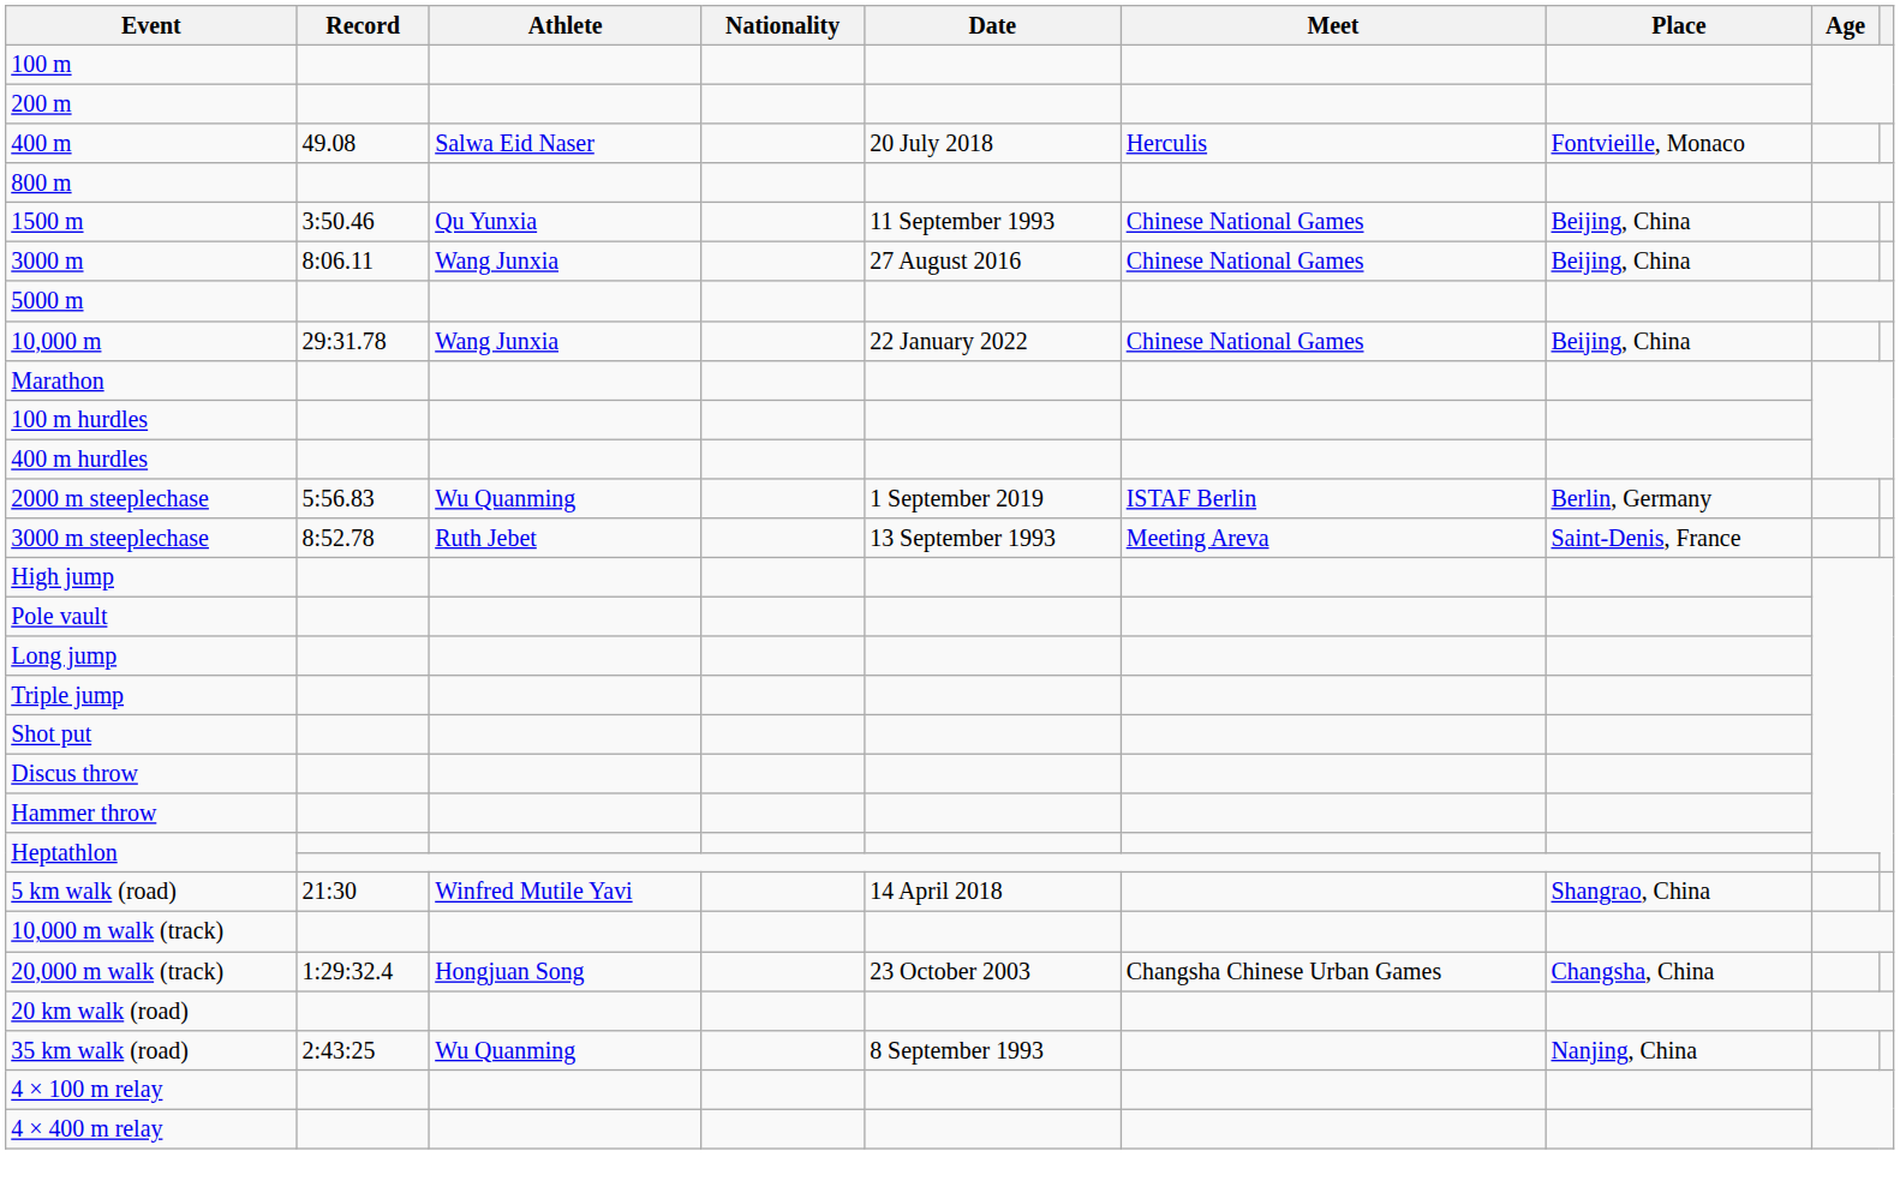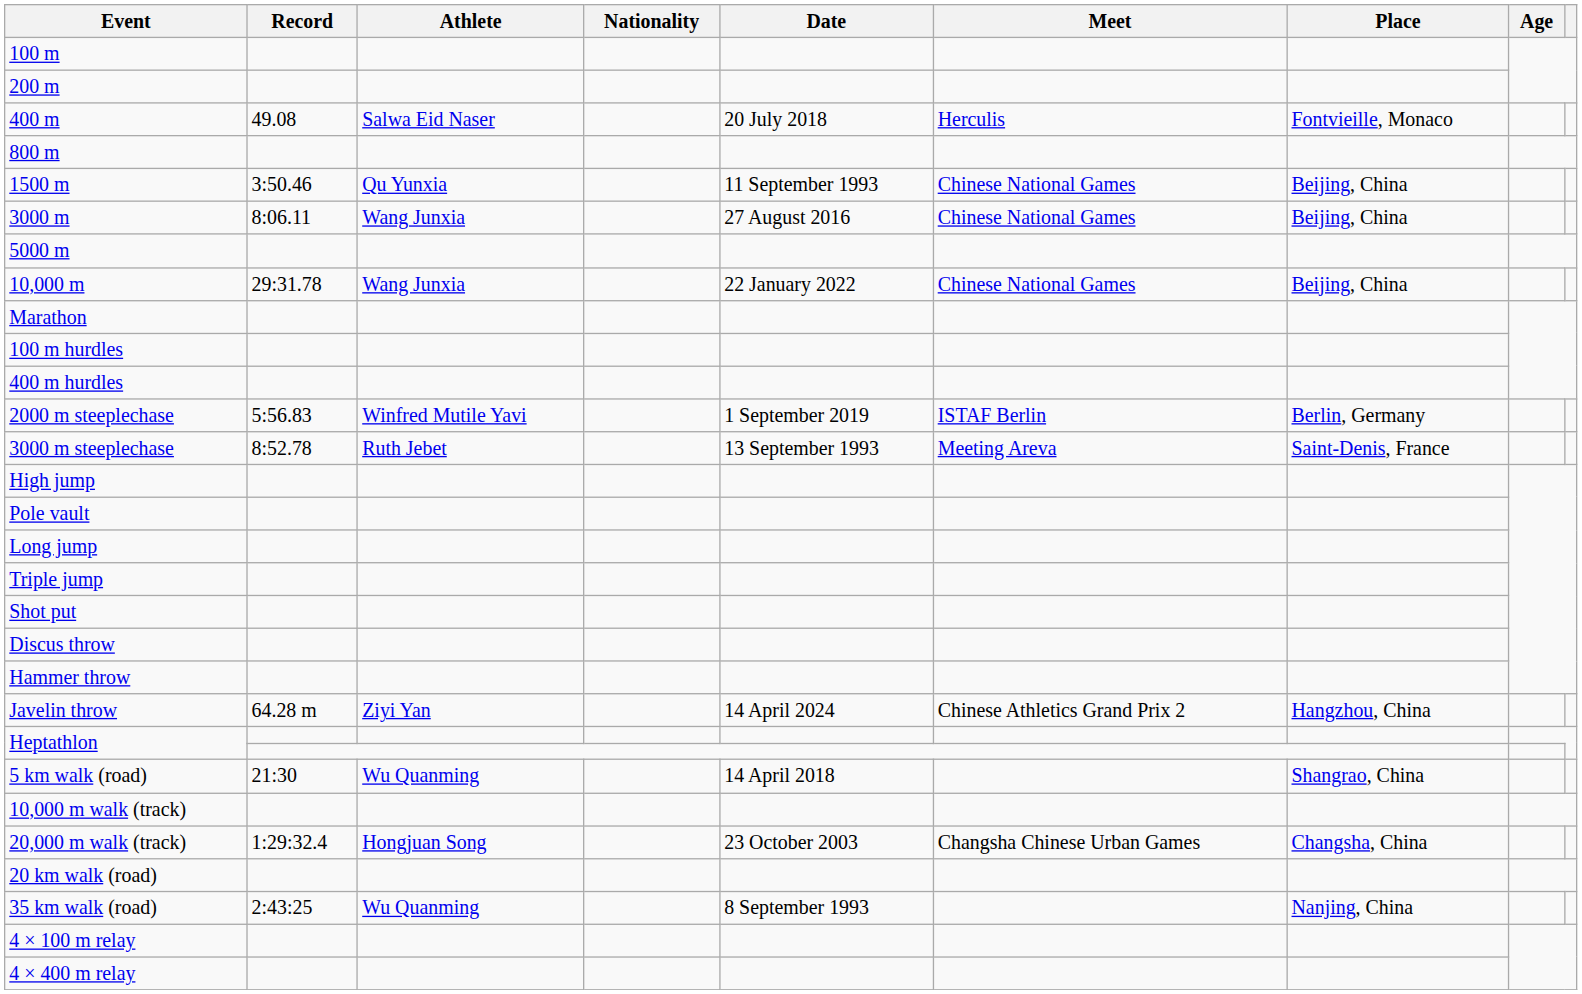2000 m steeplechase | Athlete: Wu Quanming -> Winfred Mutile Yavi
+ row: Javelin throw | 64.28 m | Ziyi Yan | 14 April 2024 | Chinese Athletics Grand Prix 2 | Hangzhou, China
5 km walk (road) | Athlete: Winfred Mutile Yavi -> Wu Quanming
